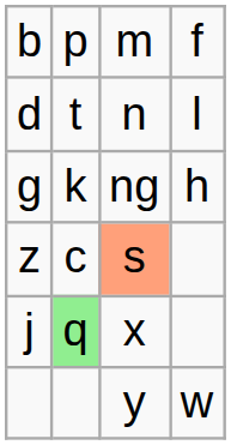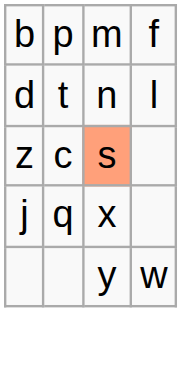- row: g | k | ng | h
j | column 2: lightgreen background -> no background
